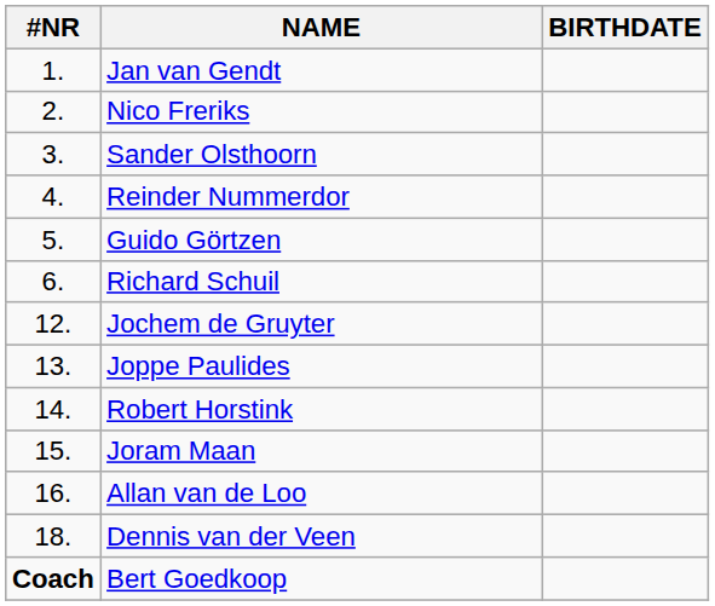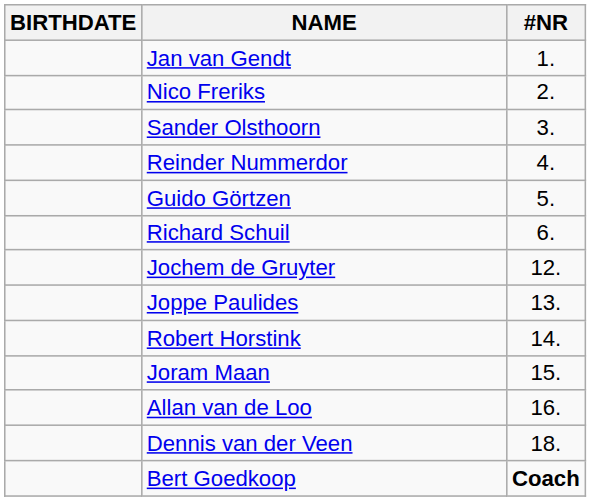columns swapped: #NR <-> BIRTHDATE
